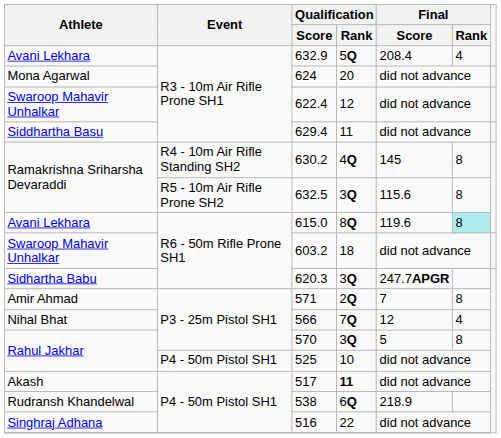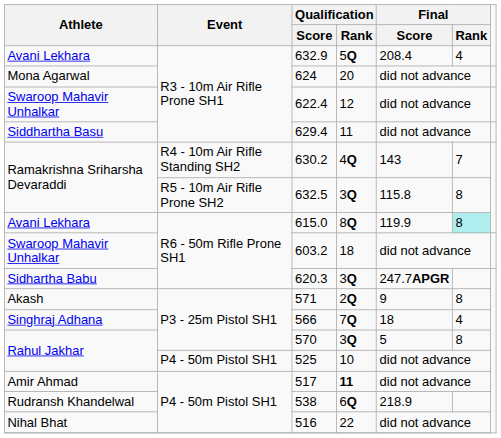630.2 | Final / Score: 145 -> 143
630.2 | Final / Rank: 8 -> 7
632.5 | Final / Score: 115.6 -> 115.8
615.0 | Final / Score: 119.6 -> 119.9
571 | Athlete: Amir Ahmad -> Akash
571 | Final / Score: 7 -> 9
566 | Athlete: Nihal Bhat -> Singhraj Adhana
566 | Final / Score: 12 -> 18
517 | Athlete: Akash -> Amir Ahmad
516 | Athlete: Singhraj Adhana -> Nihal Bhat
